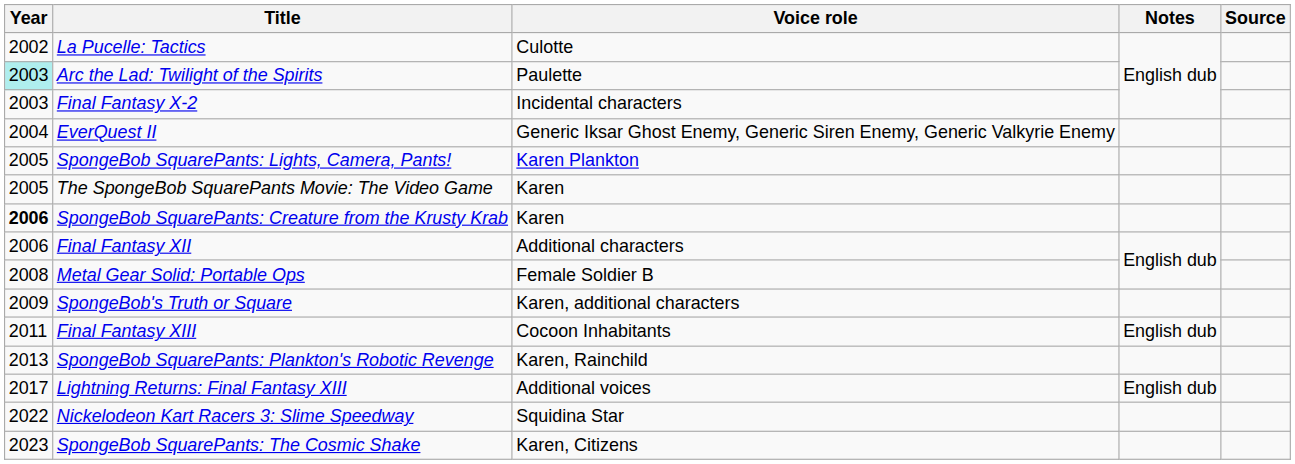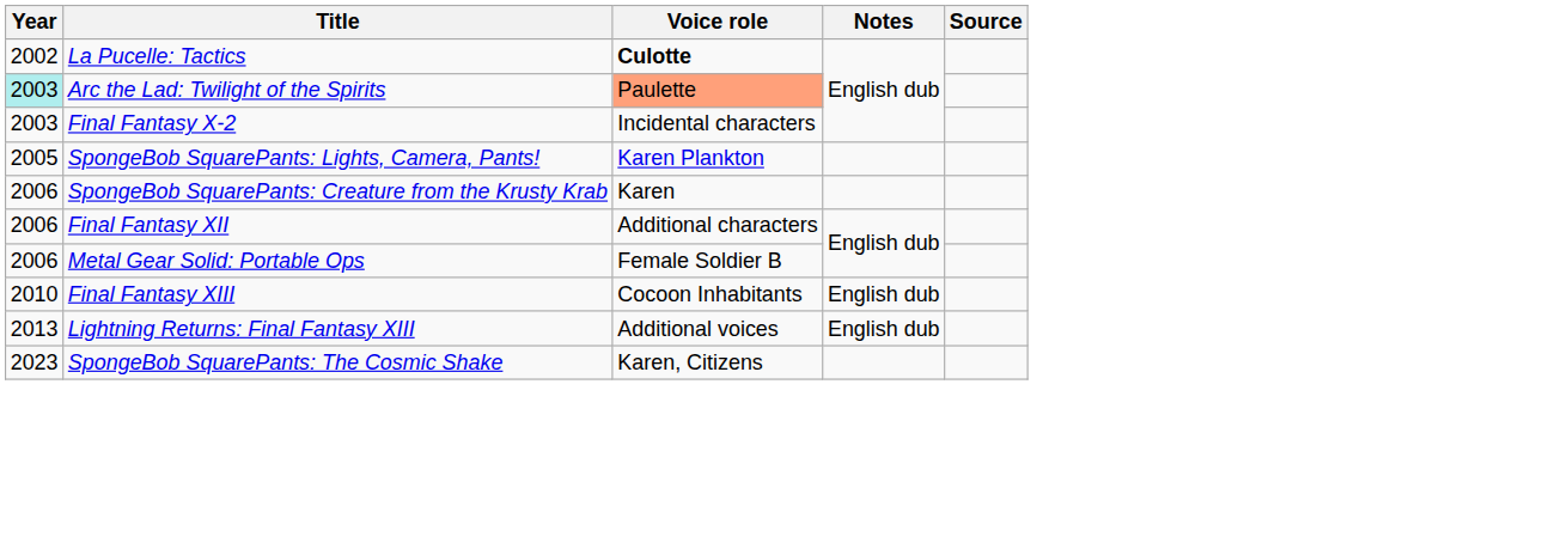La Pucelle: Tactics | Voice role: normal -> bold
Arc the Lad: Twilight of the Spirits | Voice role: no background -> lightsalmon background
- row: 2004 | EverQuest II | Generic Iksar Ghost Enemy, Generic Siren Enemy, Generic Valkyrie Enemy
- row: 2005 | The SpongeBob SquarePants Movie: The Video Game | Karen
SpongeBob SquarePants: Creature from the Krusty Krab | Year: bold -> normal
Metal Gear Solid: Portable Ops | Year: 2008 -> 2006
- row: 2009 | SpongeBob's Truth or Square | Karen, additional characters
Final Fantasy XIII | Year: 2011 -> 2010
- row: 2013 | SpongeBob SquarePants: Plankton's Robotic Revenge | Karen, Rainchild
Lightning Returns: Final Fantasy XIII | Year: 2017 -> 2013
- row: 2022 | Nickelodeon Kart Racers 3: Slime Speedway | Squidina Star
